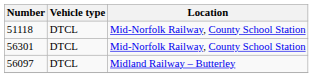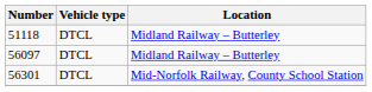51118 | Location: Mid-Norfolk Railway, County School Station -> Midland Railway – Butterley
rows swapped: 56097 <-> 56301
